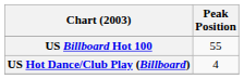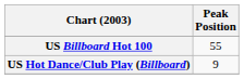US Hot Dance/Club Play (Billboard) | Peak Position: 4 -> 9
